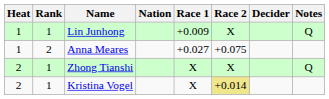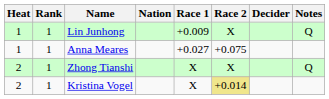Anna Meares | Rank: 2 -> 1
